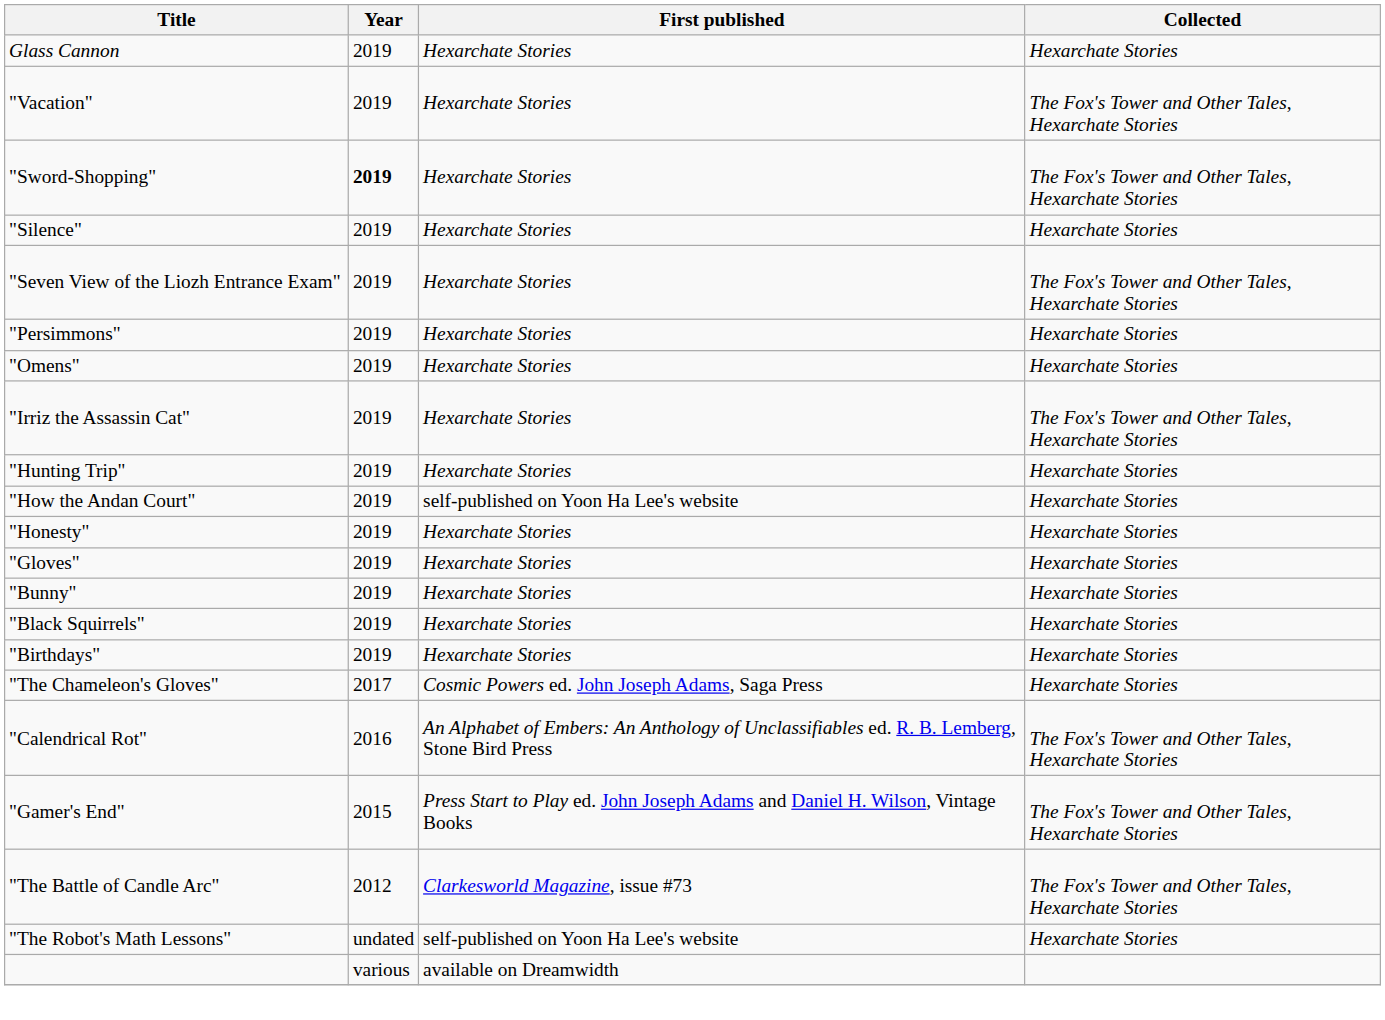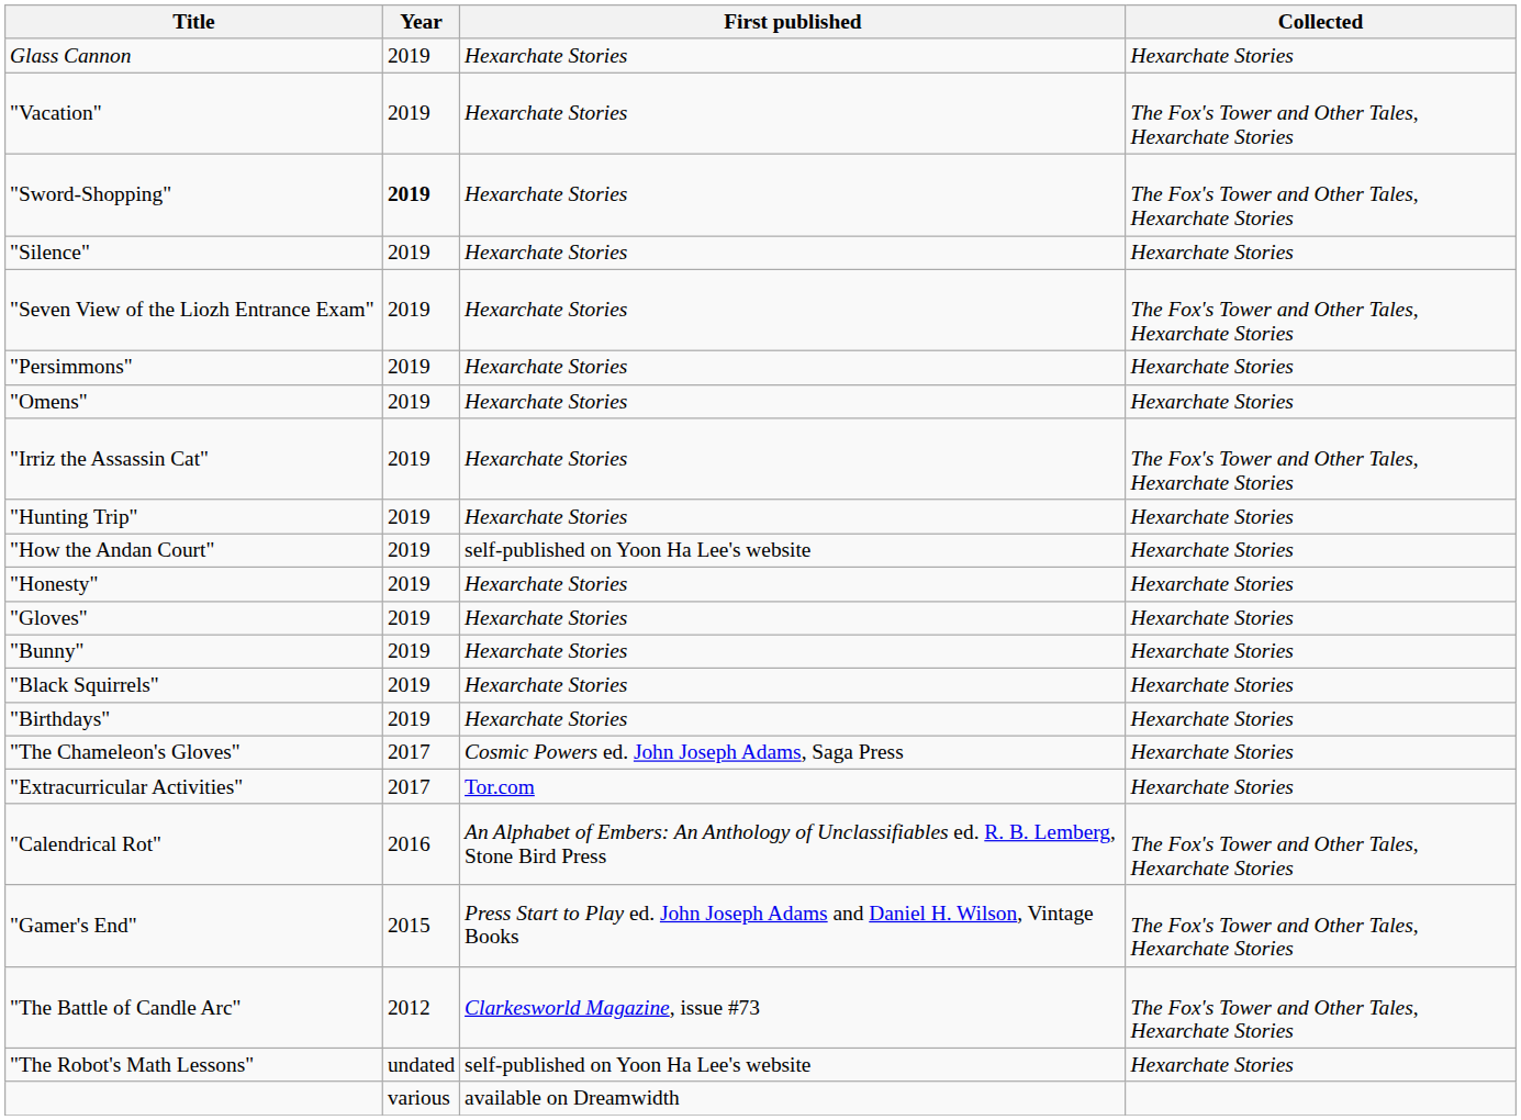+ row: "Extracurricular Activities" | 2017 | Tor.com | Hexarchate Stories
